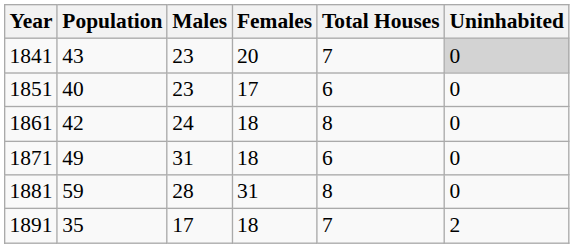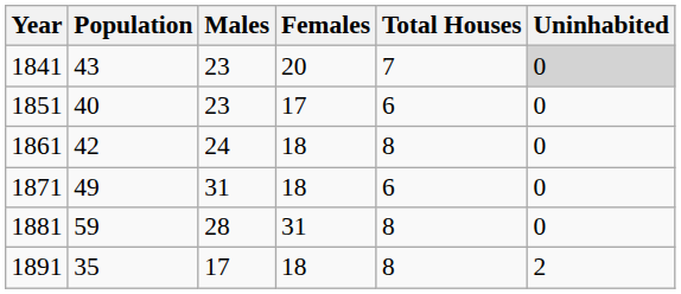1891 | Total Houses: 7 -> 8
